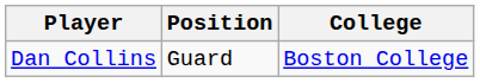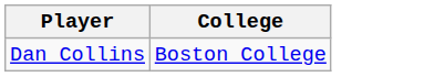- column: Position | Guard
